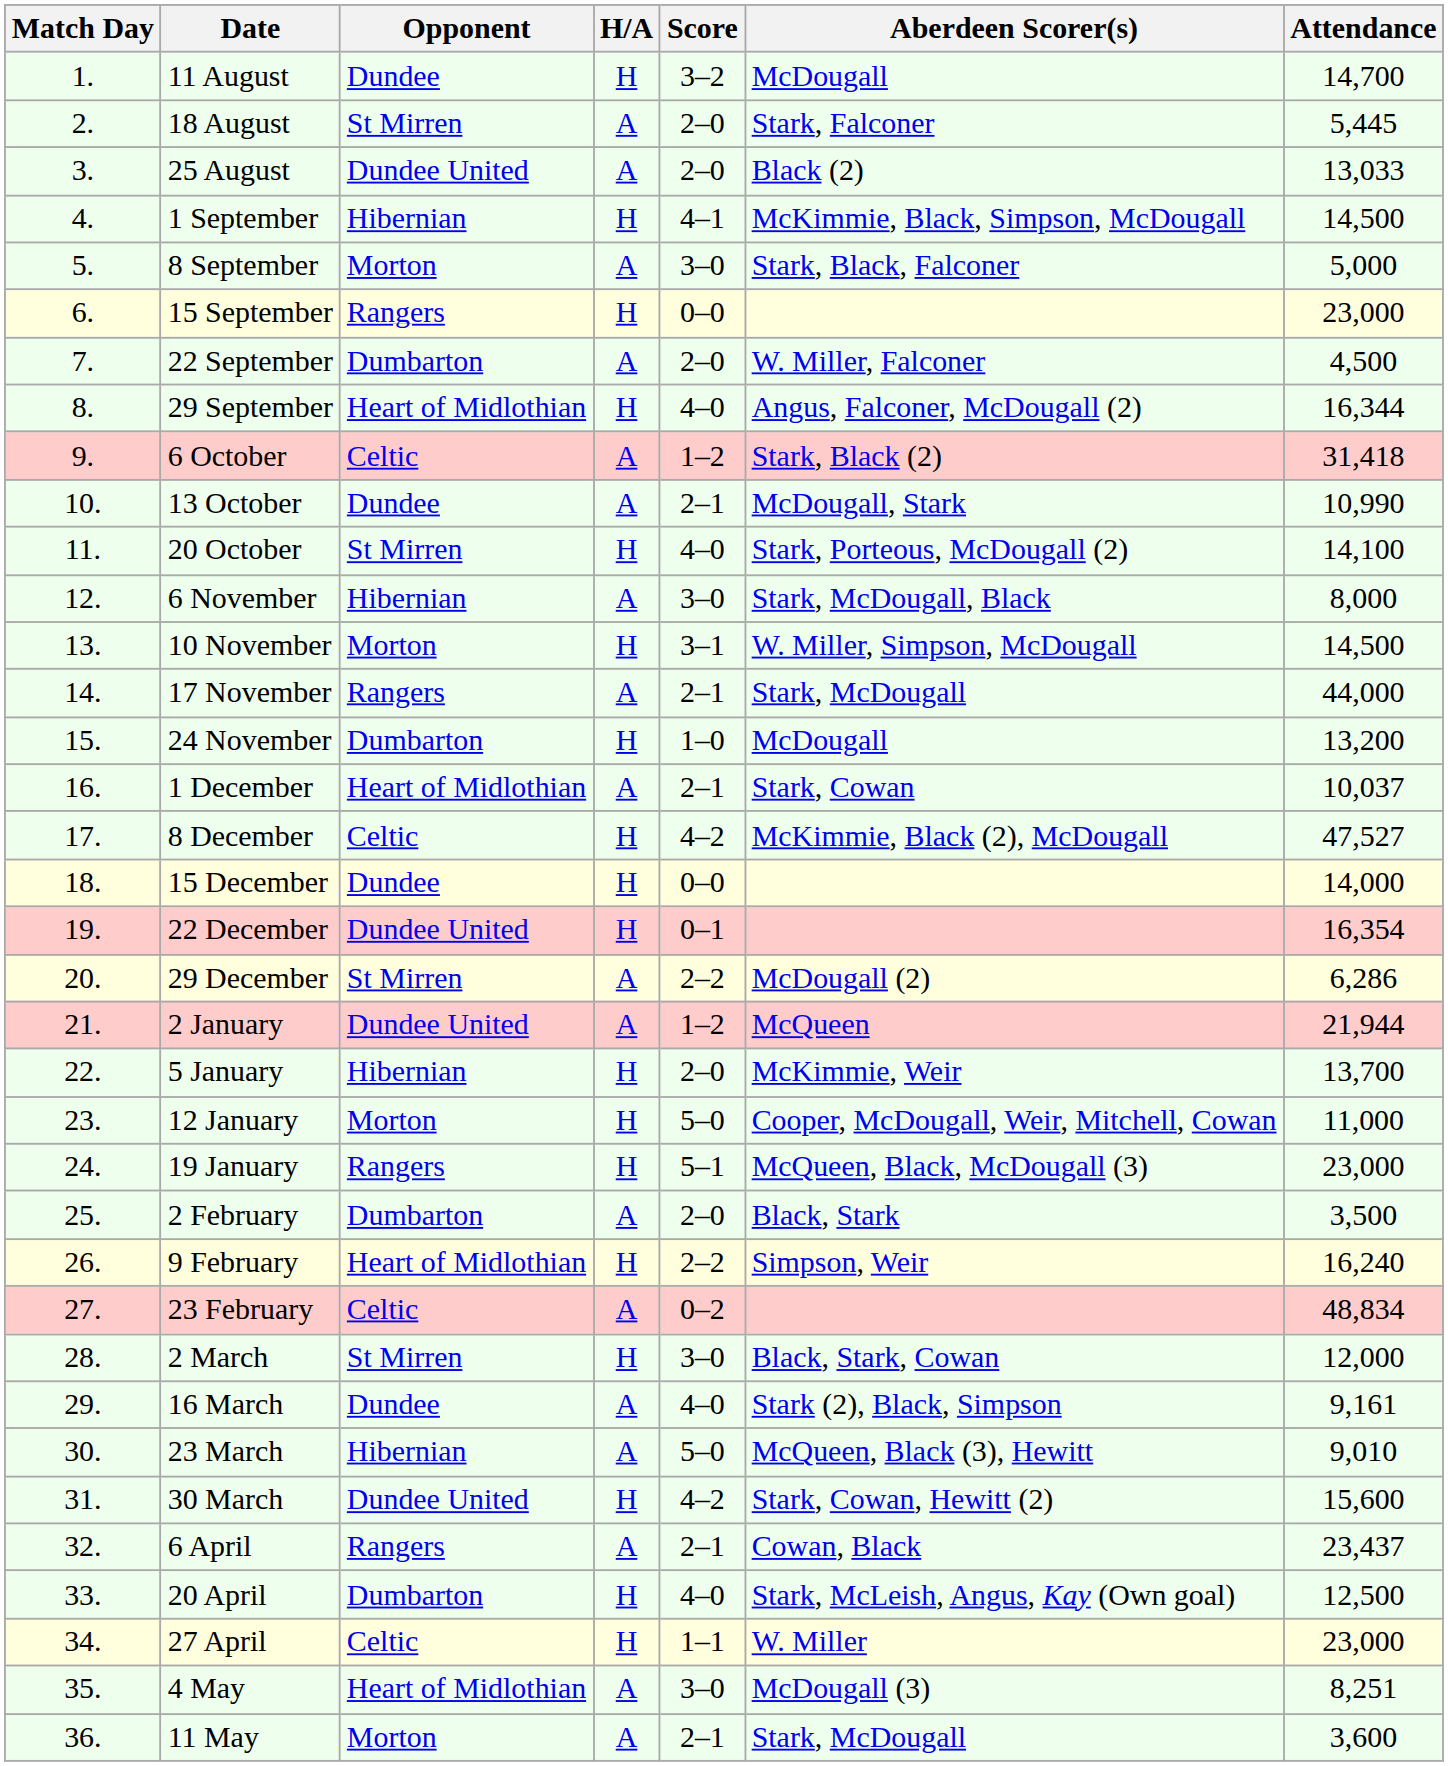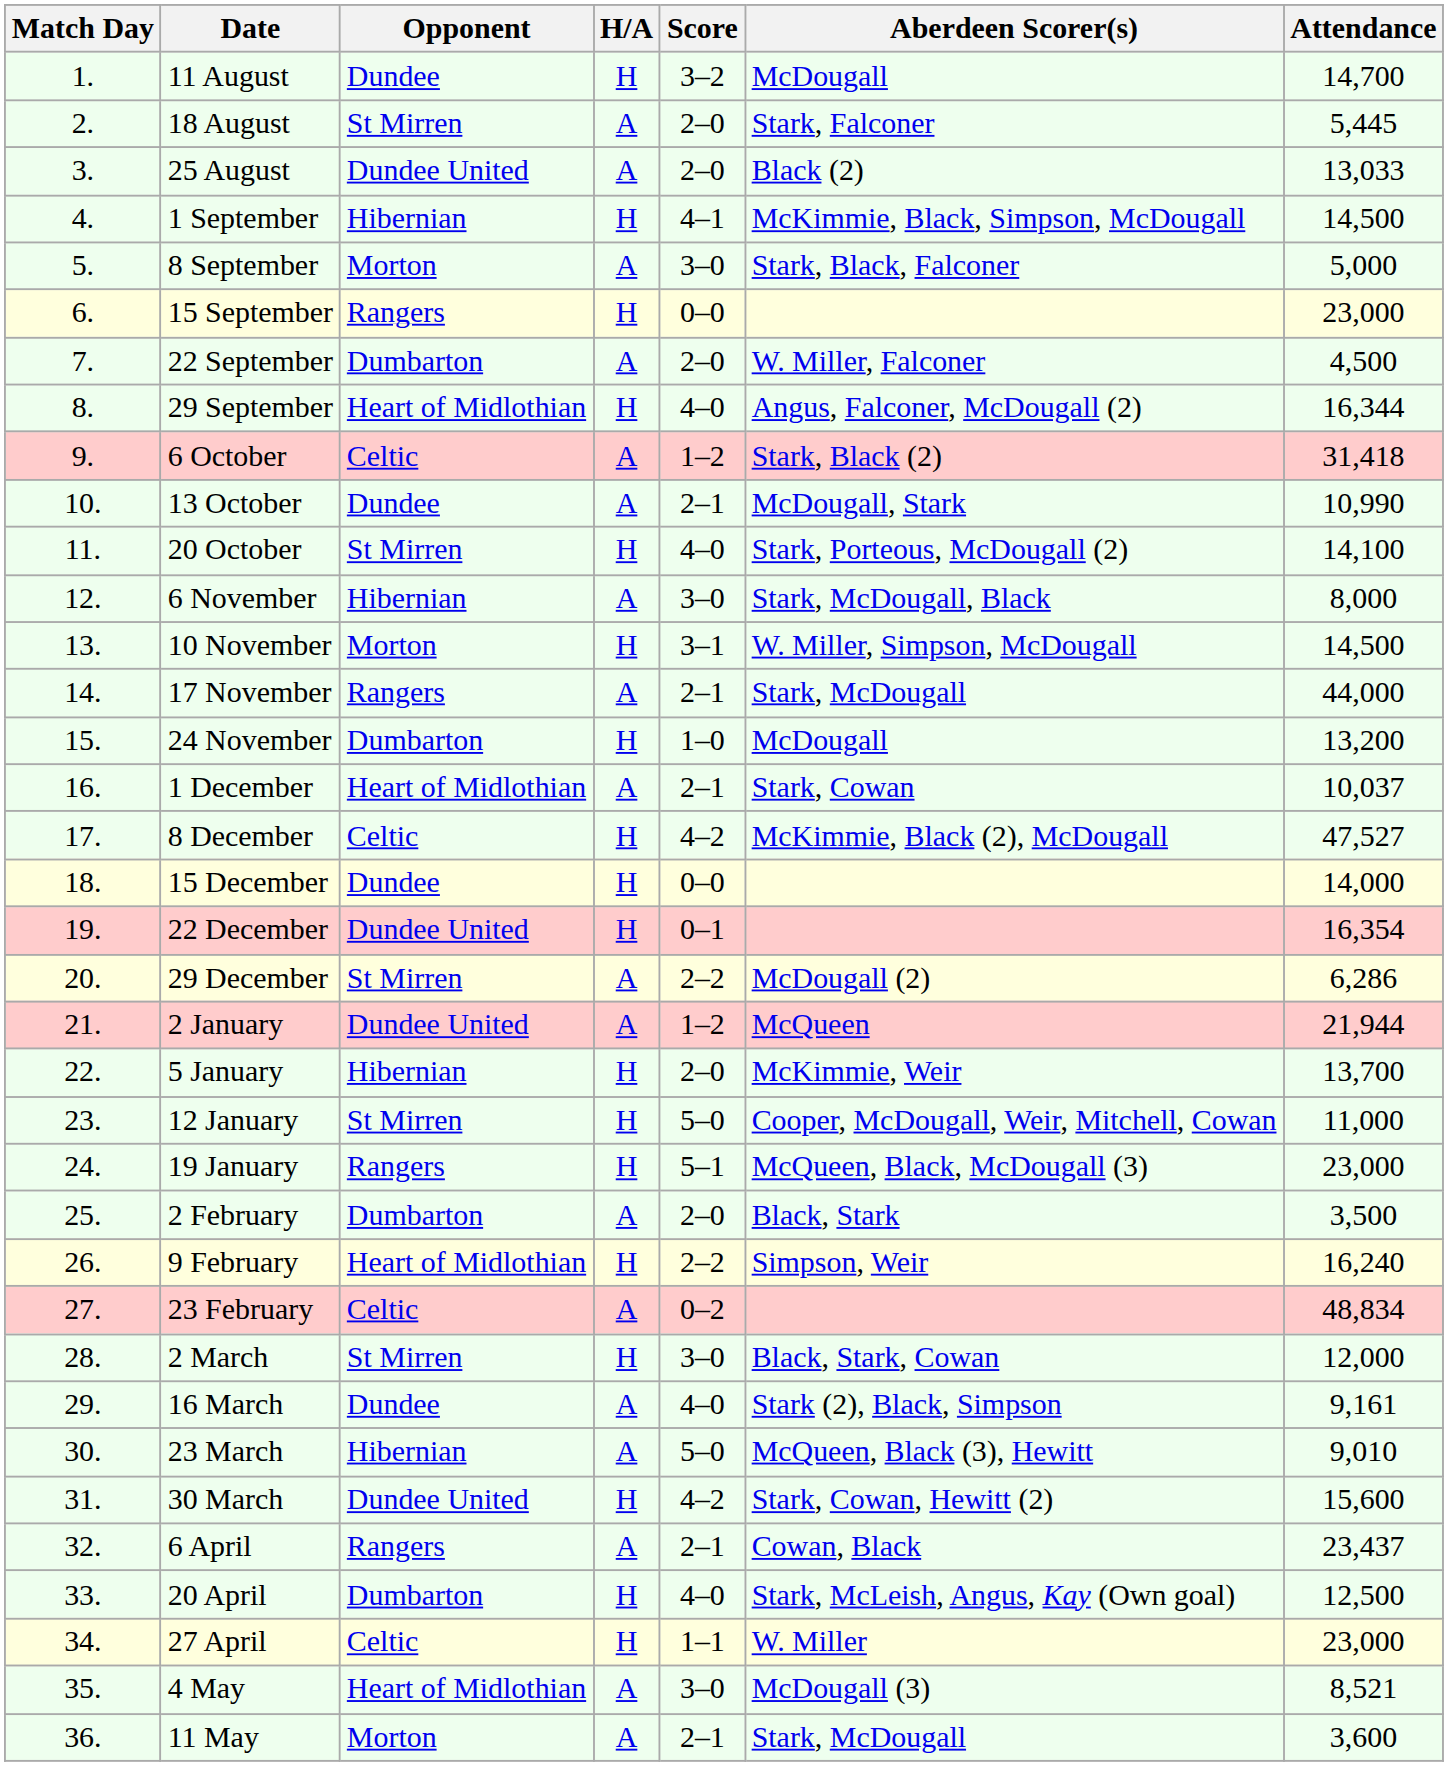12 January | Opponent: Morton -> St Mirren
4 May | Attendance: 8,251 -> 8,521
